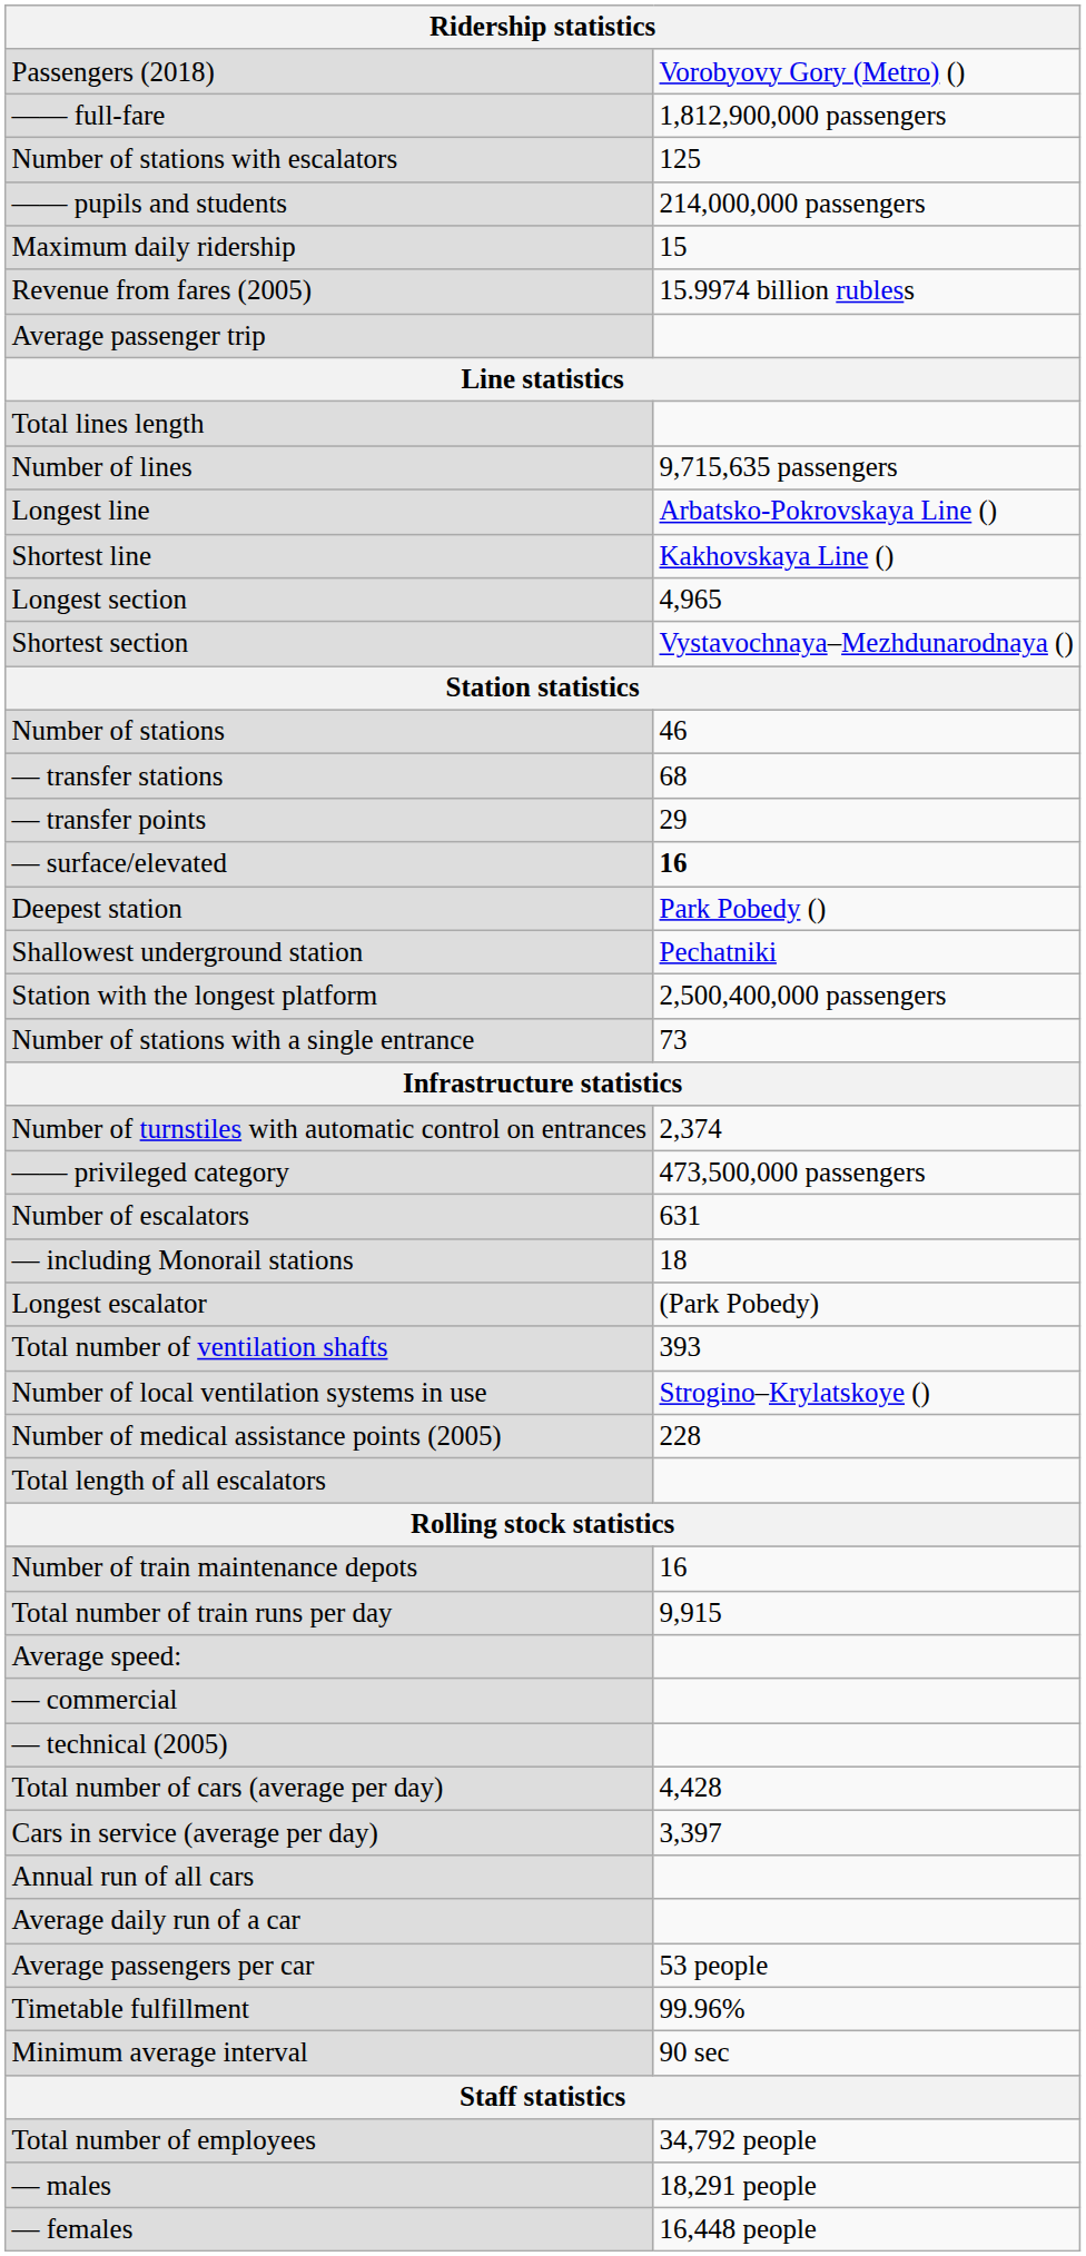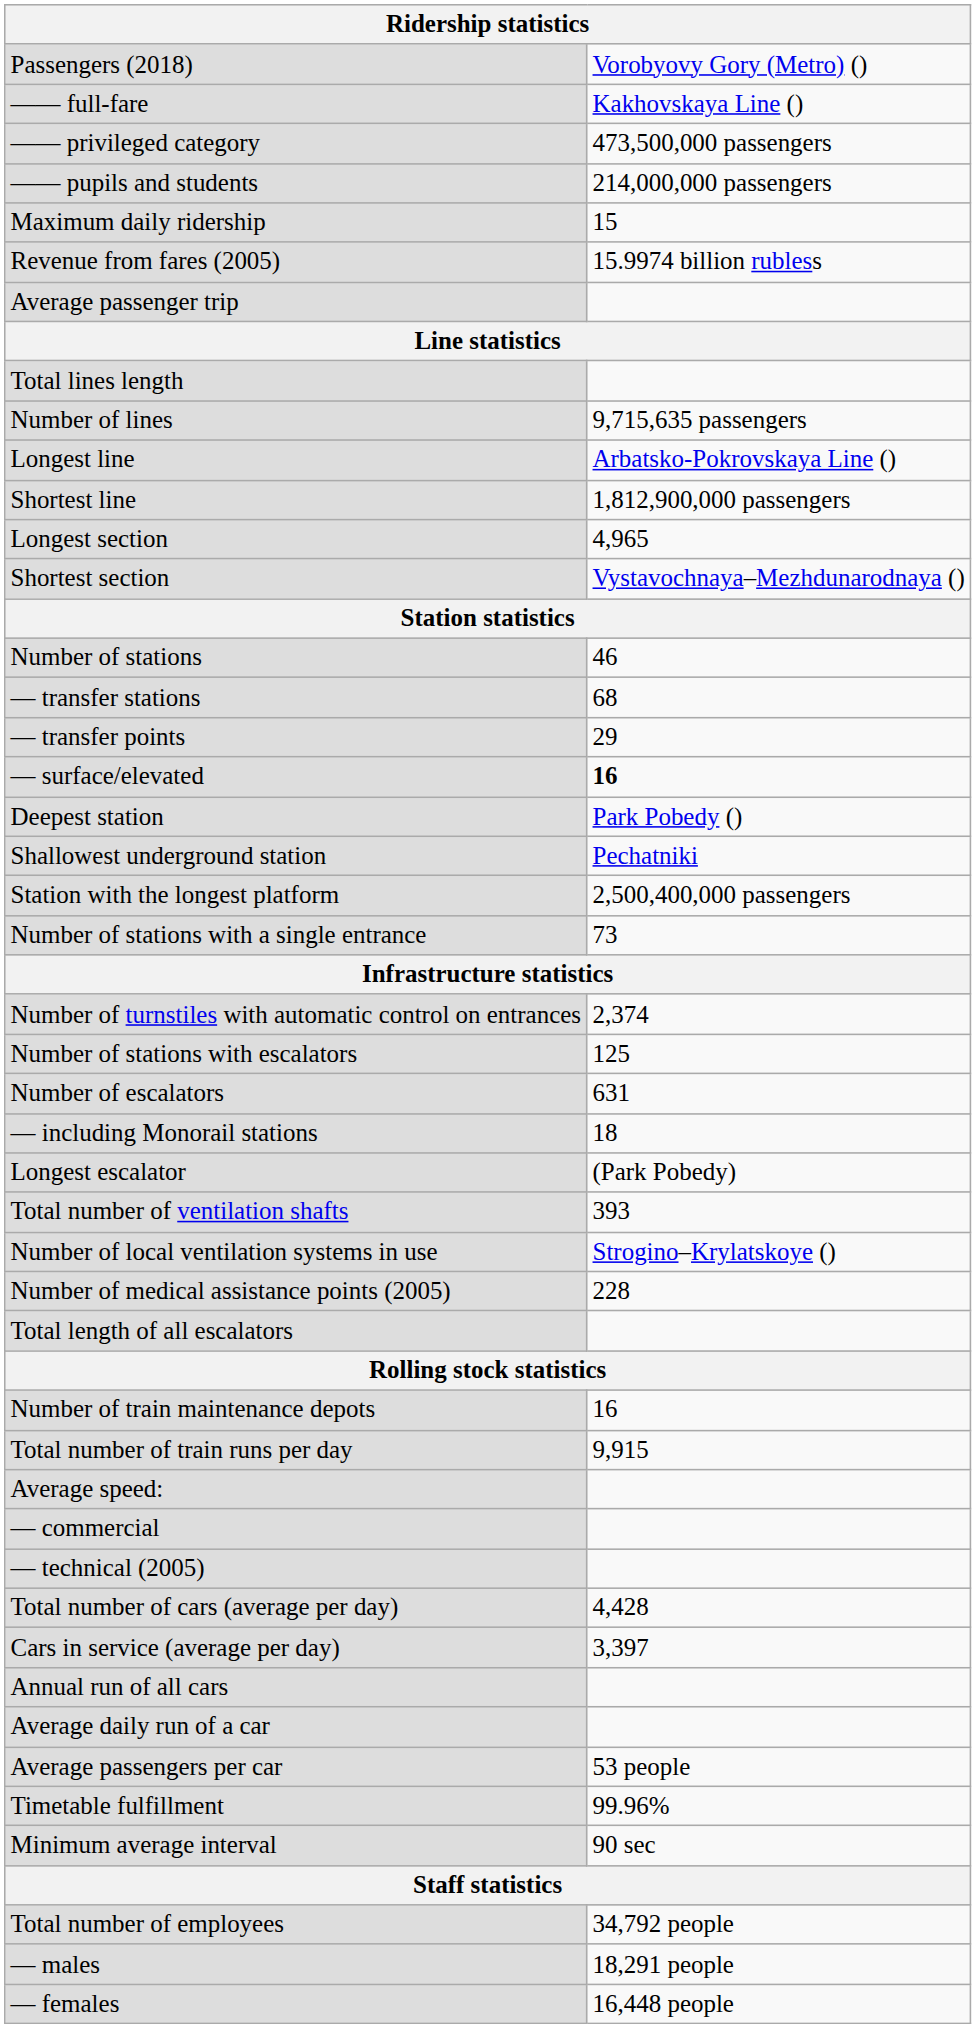—— full-fare | column 2: 1,812,900,000 passengers -> Kakhovskaya Line ()
rows swapped: —— privileged category <-> Number of stations with escalators
Shortest line | column 2: Kakhovskaya Line () -> 1,812,900,000 passengers
